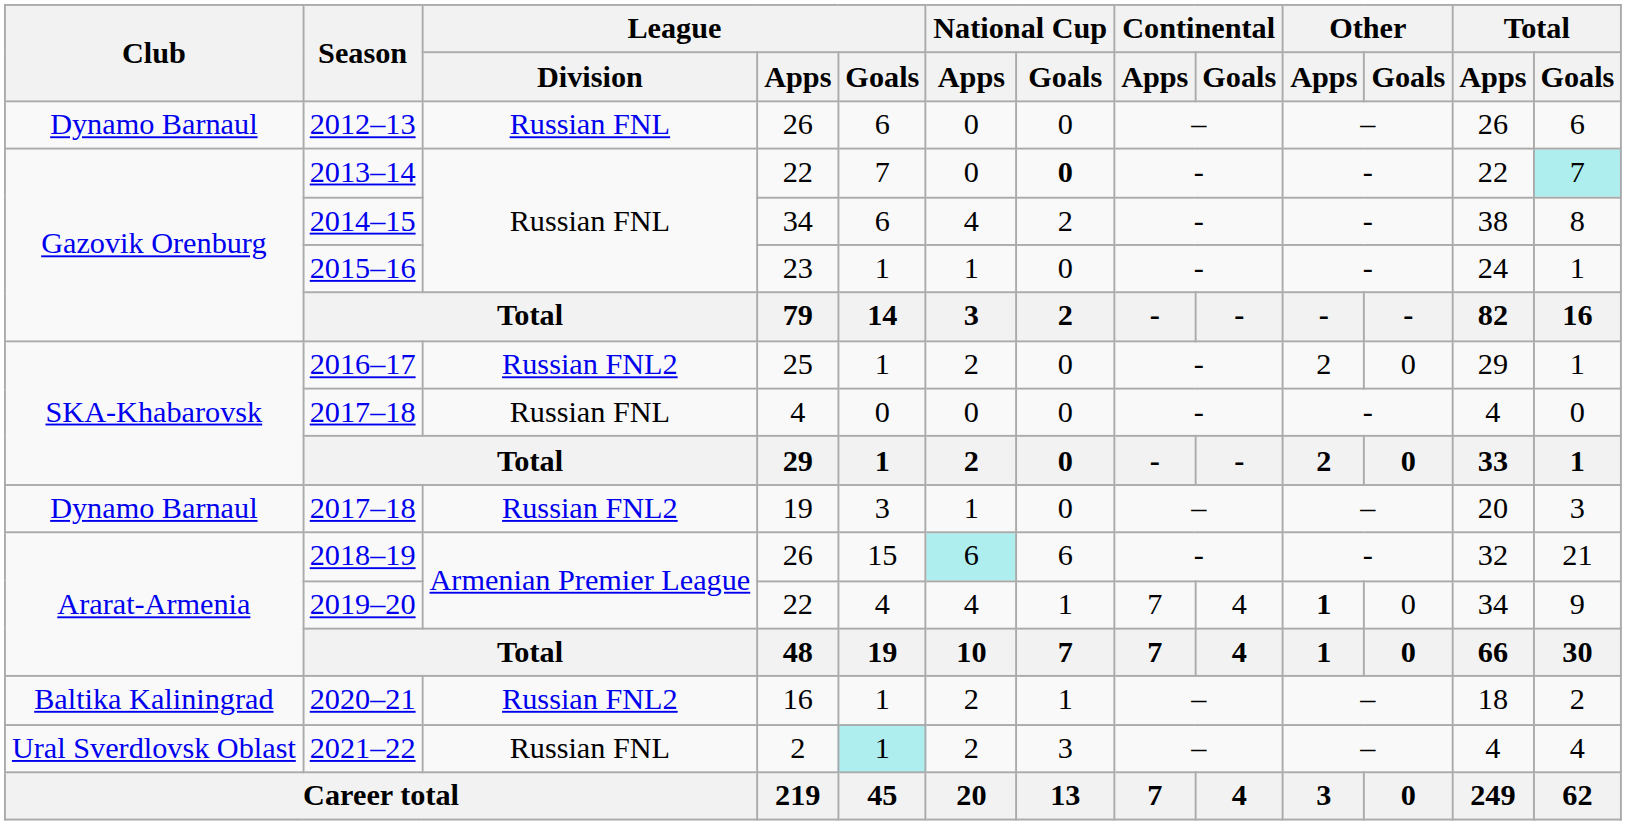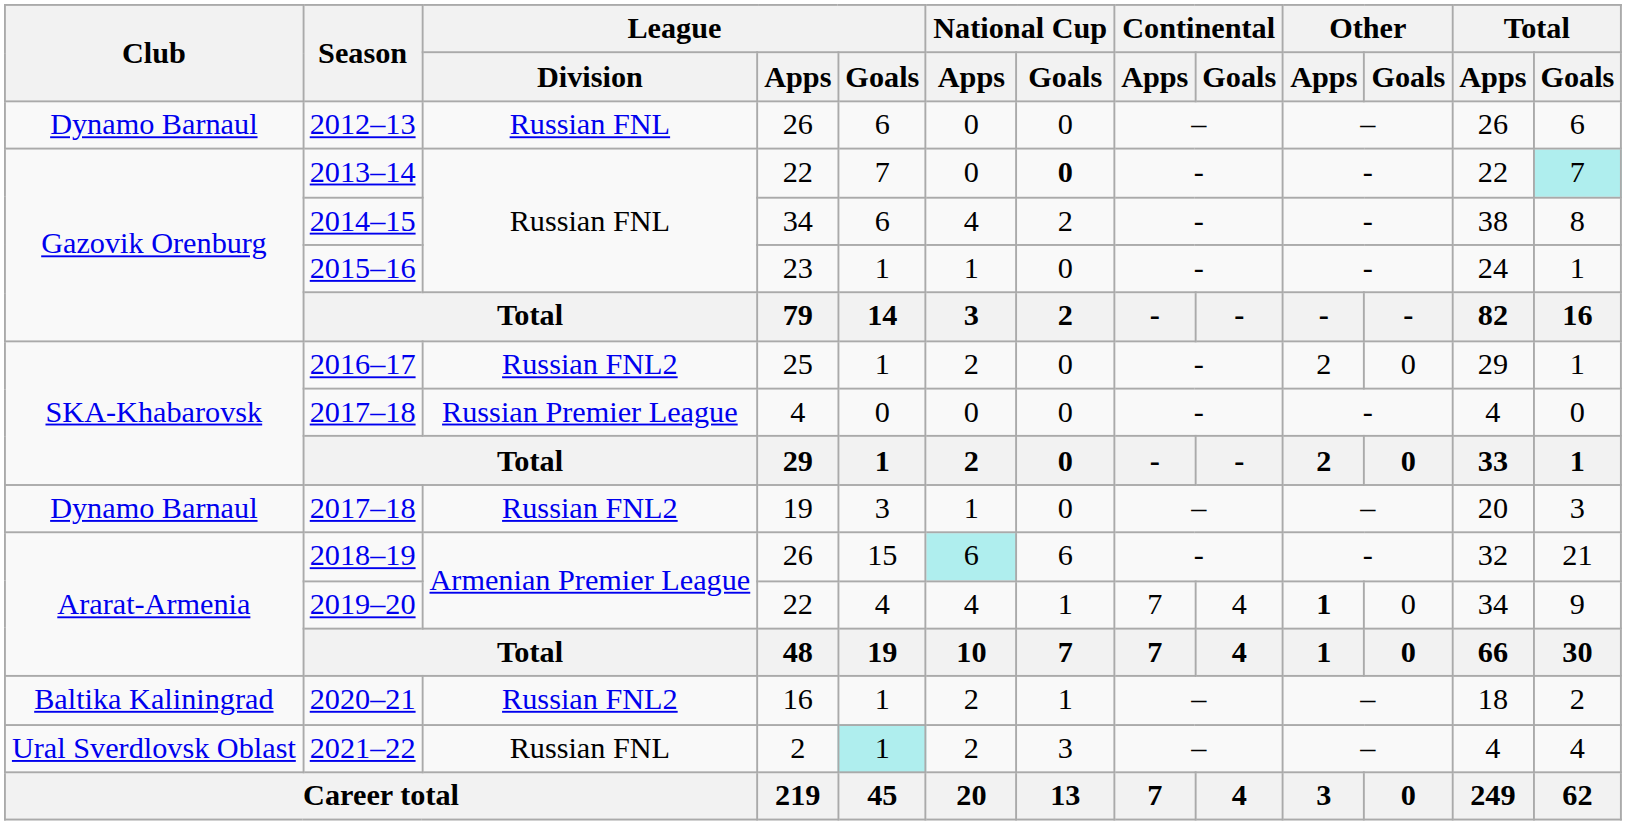2017–18 / 4 | League / Division: Russian FNL -> Russian Premier League
